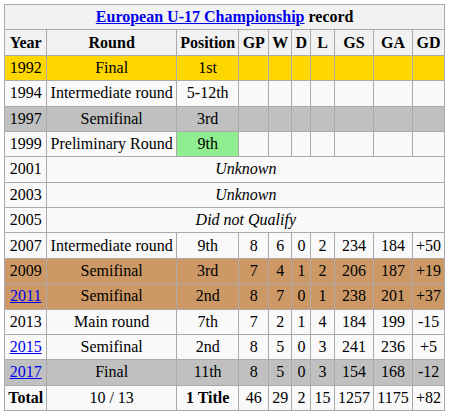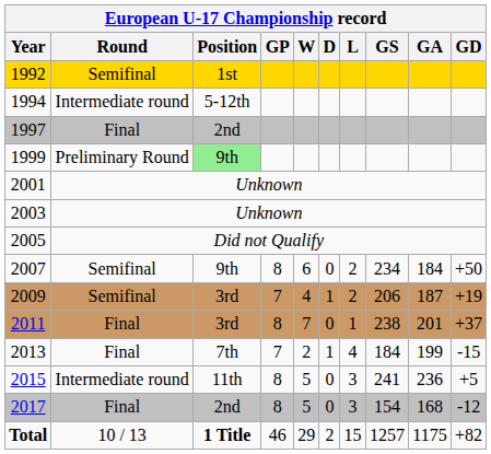1992 | Round: Final -> Semifinal
1997 | Round: Semifinal -> Final
1997 | Position: 3rd -> 2nd
2007 | Round: Intermediate round -> Semifinal
2011 | Round: Semifinal -> Final
2011 | Position: 2nd -> 3rd
2013 | Round: Main round -> Final
2015 | Round: Semifinal -> Intermediate round
2015 | Position: 2nd -> 11th
2017 | Position: 11th -> 2nd
